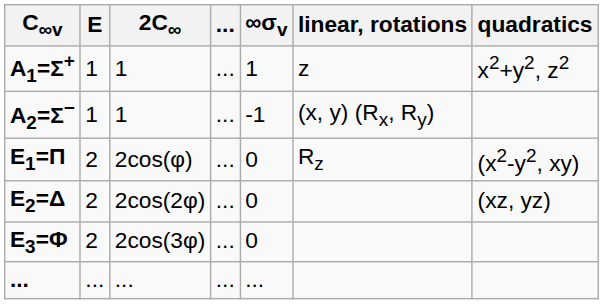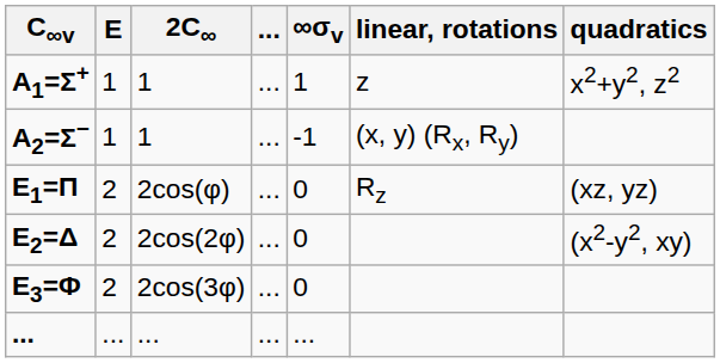E1=Π | quadratics: (x2-y2, xy) -> (xz, yz)
E2=Δ | quadratics: (xz, yz) -> (x2-y2, xy)
